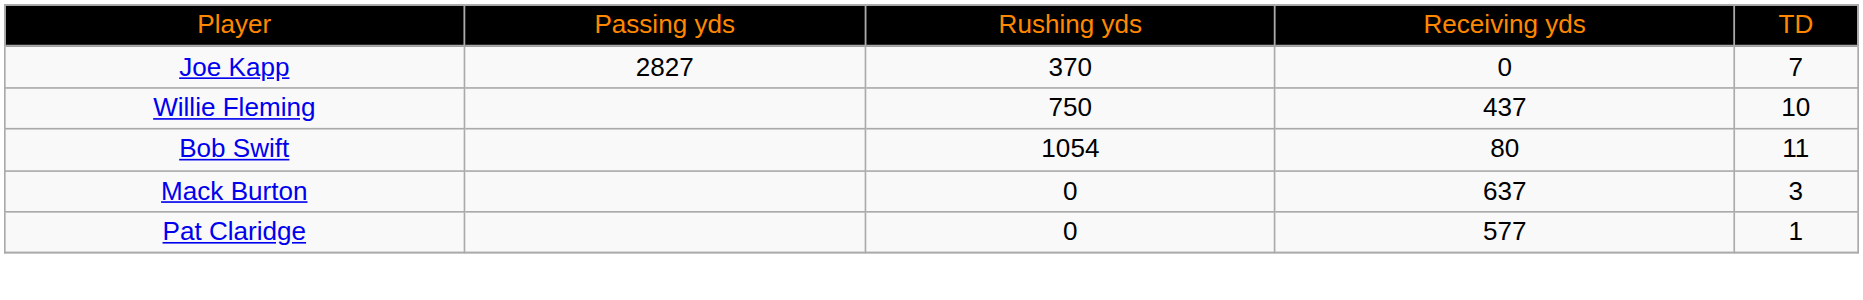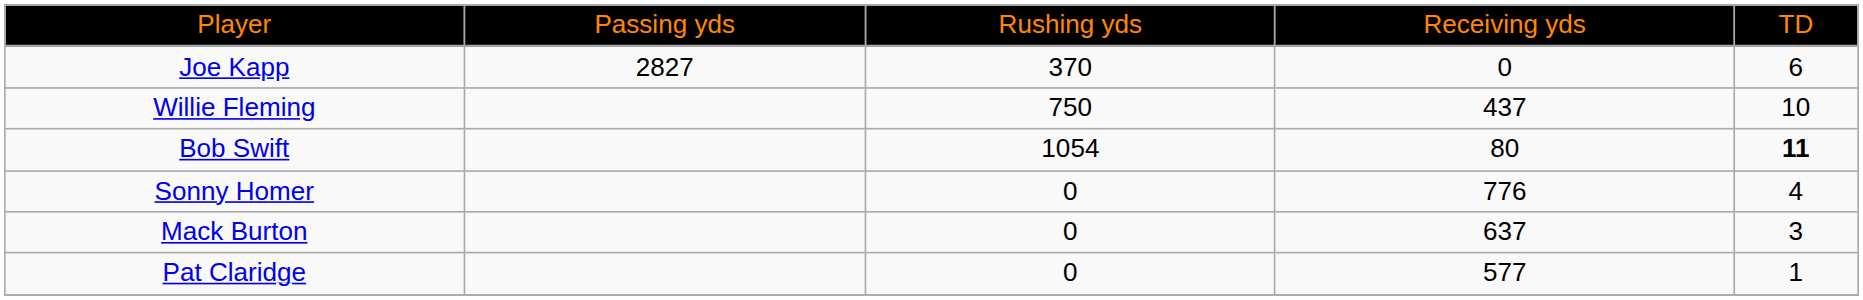Joe Kapp | column 5: 7 -> 6
Bob Swift | column 5: normal -> bold
+ row: Sonny Homer | 0 | 776 | 4
